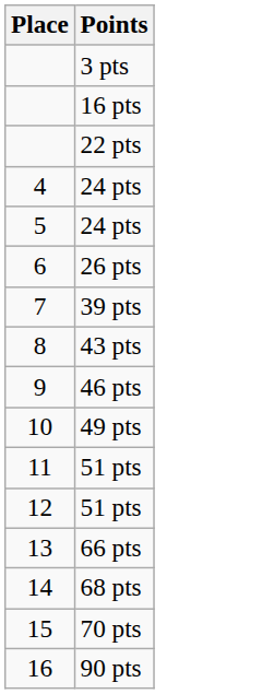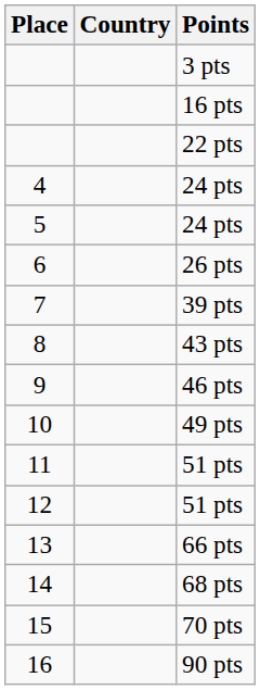+ column: Country
